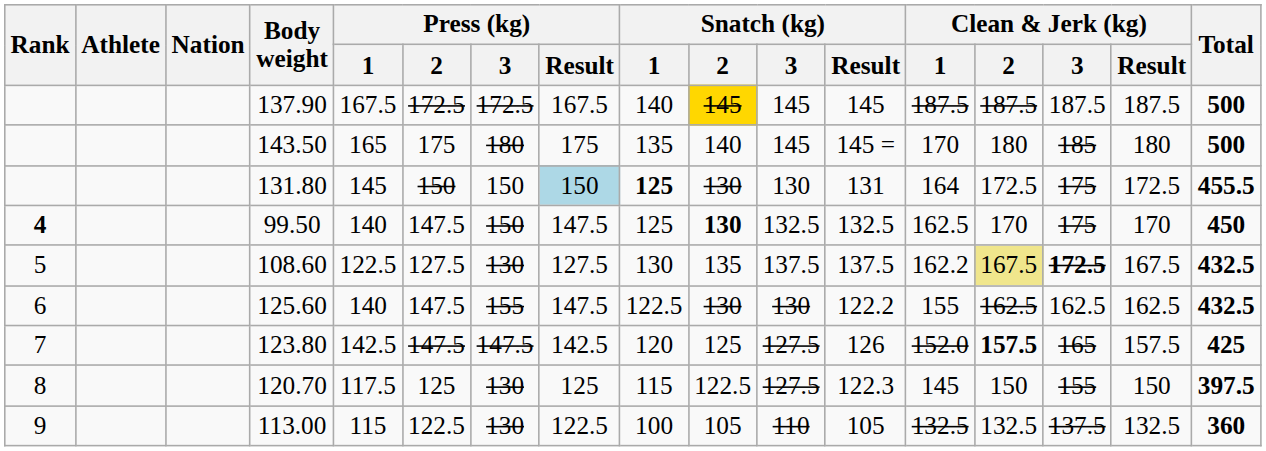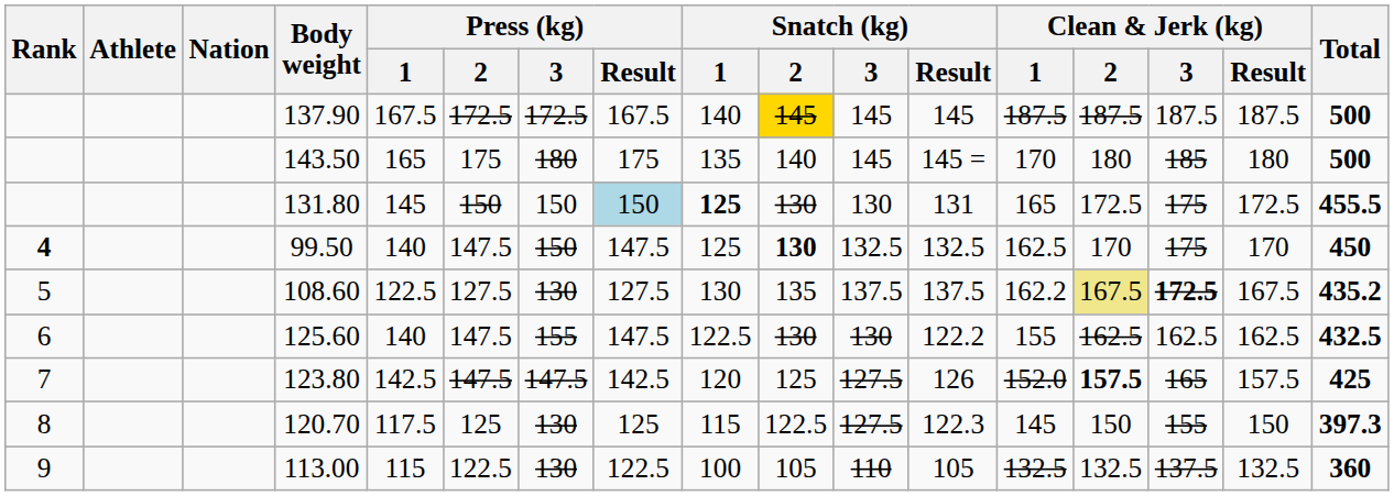131.80 | Clean & Jerk (kg) / 1: 164 -> 165
108.60 | Total: 432.5 -> 435.2
120.70 | Total: 397.5 -> 397.3
